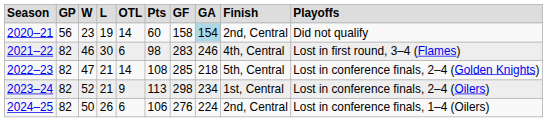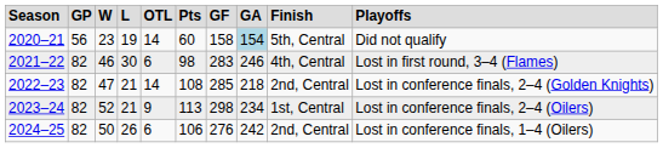2020–21 | column 9: 2nd, Central -> 5th, Central
2022–23 | column 9: 5th, Central -> 2nd, Central
2024–25 | column 8: 224 -> 242
